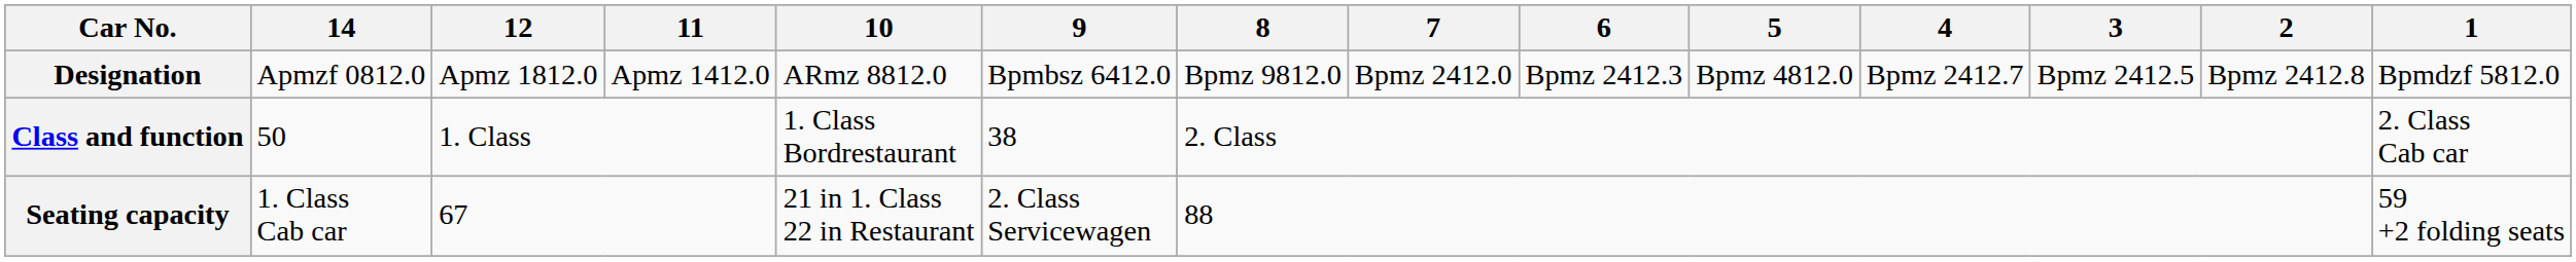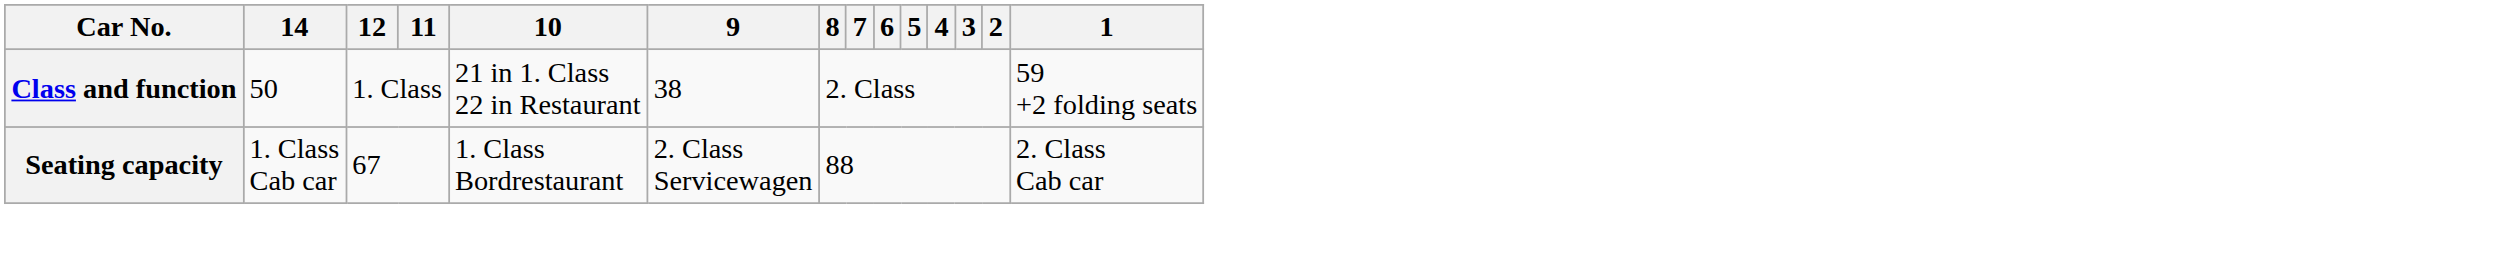- row: Designation | Apmzf 0812.0 | Apmz 1812.0 | Apmz 1412.0 | ARmz 8812.0 | Bpmbsz 6412.0 | Bpmz 9812.0 | Bpmz 2412.0 | Bpmz 2412.3 | Bpmz 4812.0 | Bpmz 2412.7 | Bpmz 2412.5 | Bpmz 2412.8 | Bpmdzf 5812.0
Class and function | 10: 1. Class Bordrestaurant -> 21 in 1. Class 22 in Restaurant
Class and function | 1: 2. Class Cab car -> 59 +2 folding seats
Seating capacity | 10: 21 in 1. Class 22 in Restaurant -> 1. Class Bordrestaurant
Seating capacity | 1: 59 +2 folding seats -> 2. Class Cab car
